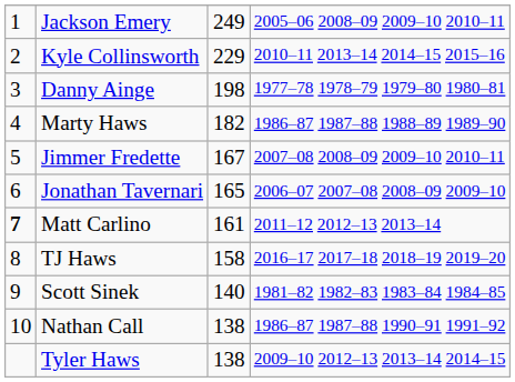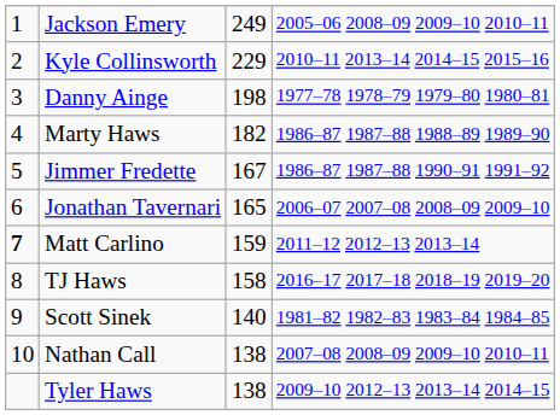Jimmer Fredette | column 4: 2007–08 2008–09 2009–10 2010–11 -> 1986–87 1987–88 1990–91 1991–92
Matt Carlino | column 3: 161 -> 159
Nathan Call | column 4: 1986–87 1987–88 1990–91 1991–92 -> 2007–08 2008–09 2009–10 2010–11
